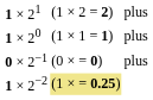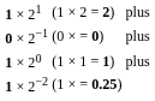rows swapped: 1 × 20 <-> 0 × 2−1
1 × 2−2 | column 2: khaki background -> no background
